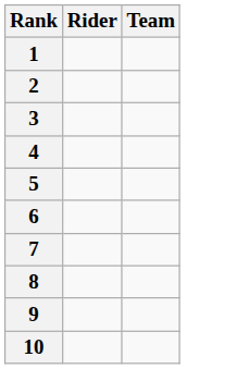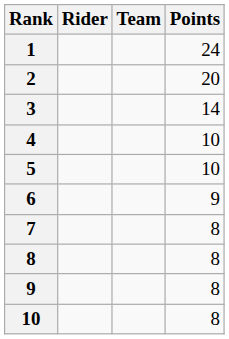+ column: Points | 24 | 20 | 14 | 10 | 10 | 9 | 8 | 8 | 8 | 8
